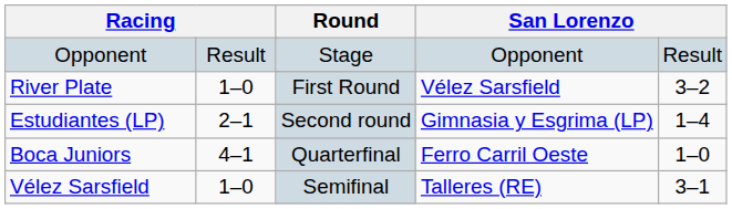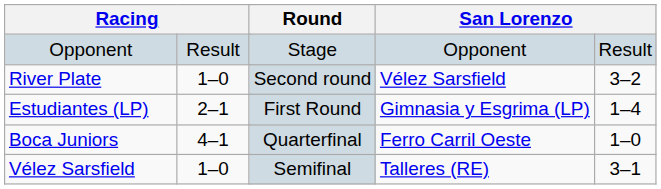River Plate | Round: First Round -> Second round
Estudiantes (LP) | Round: Second round -> First Round
